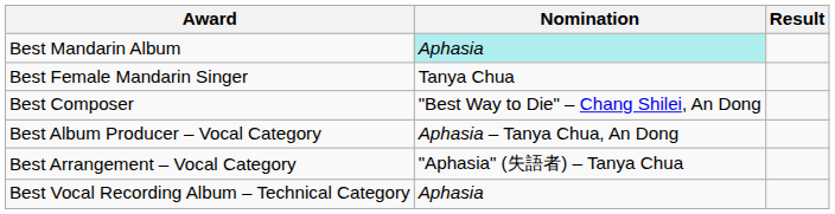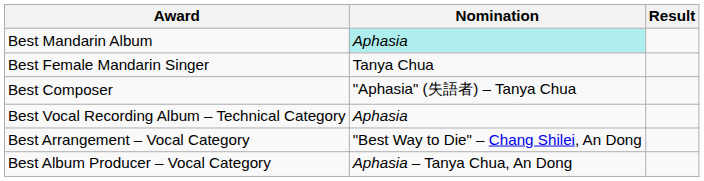Best Composer | Nomination: "Best Way to Die" – Chang Shilei, An Dong -> "Aphasia" (失語者) – Tanya Chua
rows swapped: Best Album Producer – Vocal Category <-> Best Vocal Recording Album – Technical Category
Best Arrangement – Vocal Category | Nomination: "Aphasia" (失語者) – Tanya Chua -> "Best Way to Die" – Chang Shilei, An Dong
